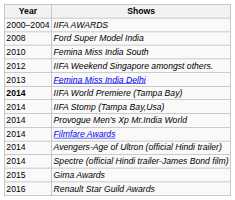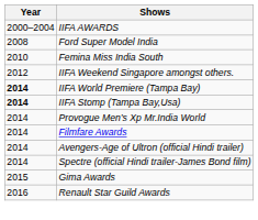- row: 2013 | Femina Miss India Delhi
IIFA Stomp (Tampa Bay,Usa) | Year: normal -> bold
